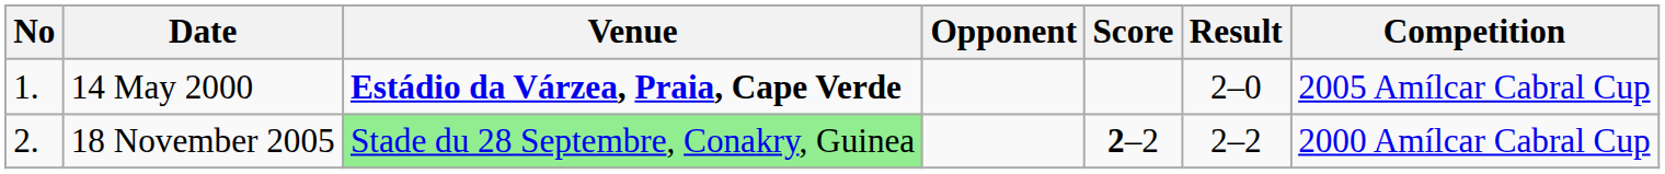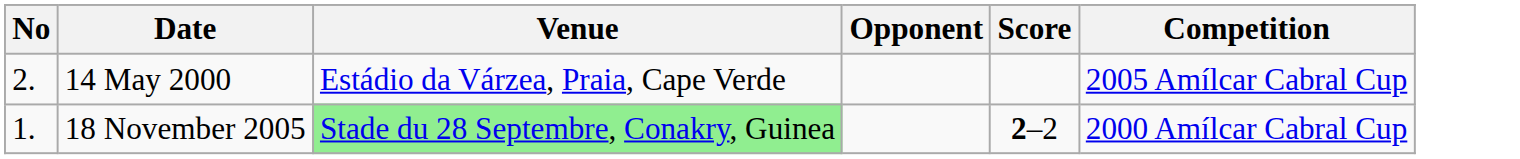- column: Result | 2–0 | 2–2
14 May 2000 | No: 1. -> 2.
14 May 2000 | Venue: bold -> normal
18 November 2005 | No: 2. -> 1.
